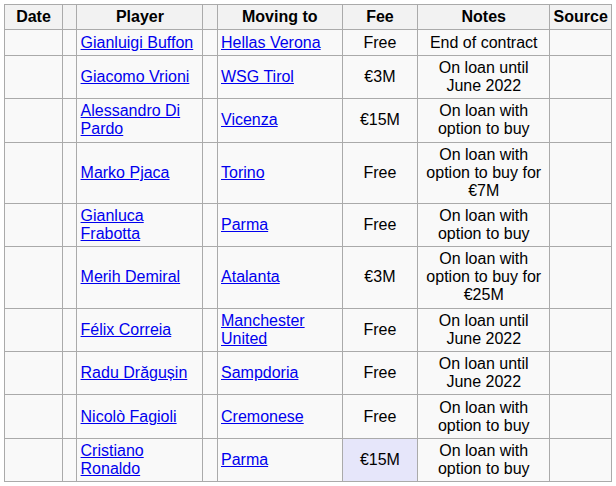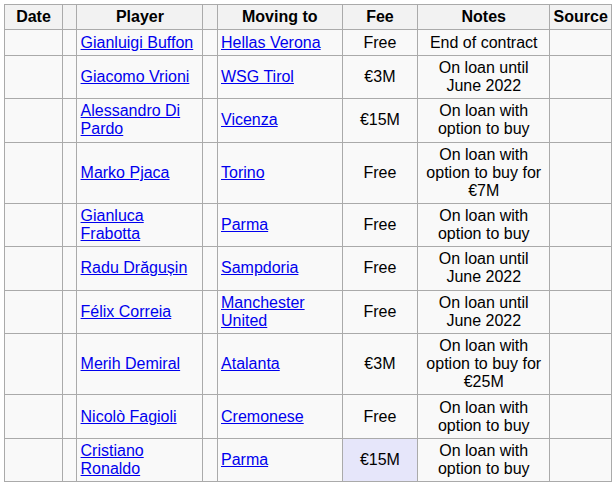rows swapped: Merih Demiral <-> Radu Drăgușin
